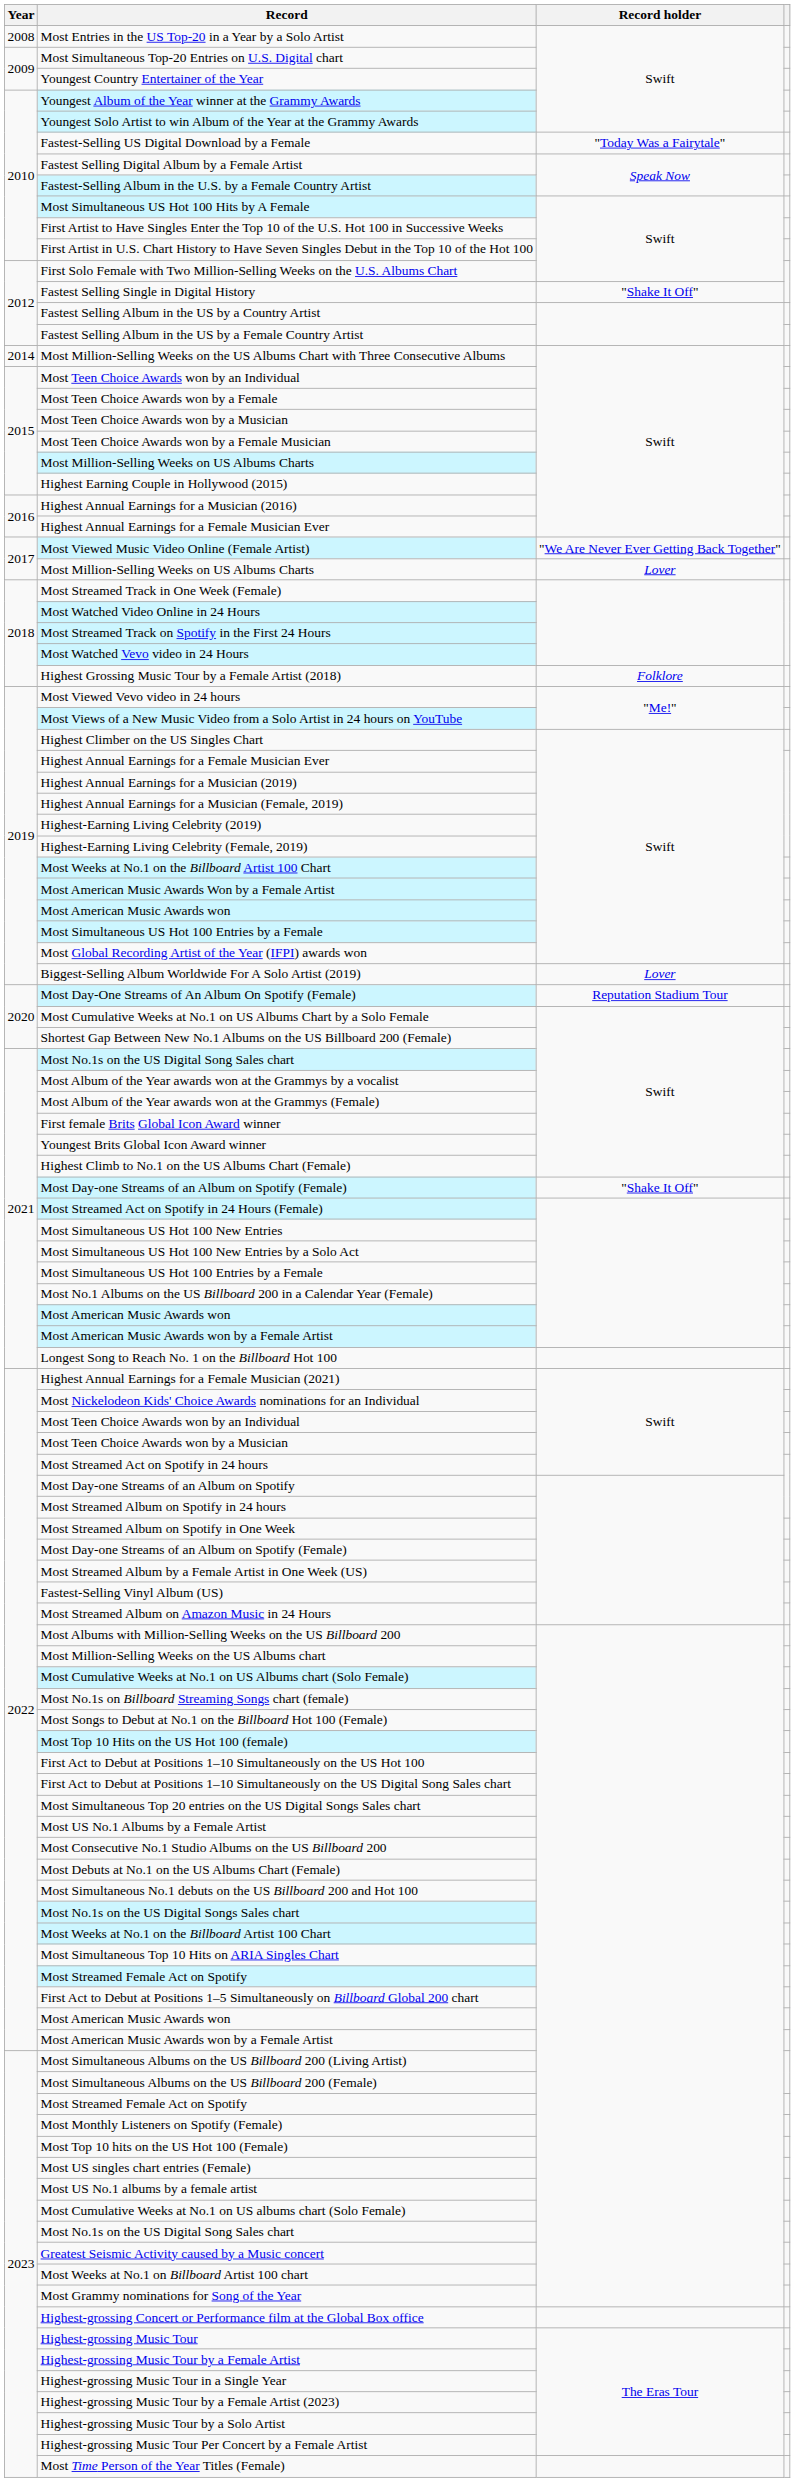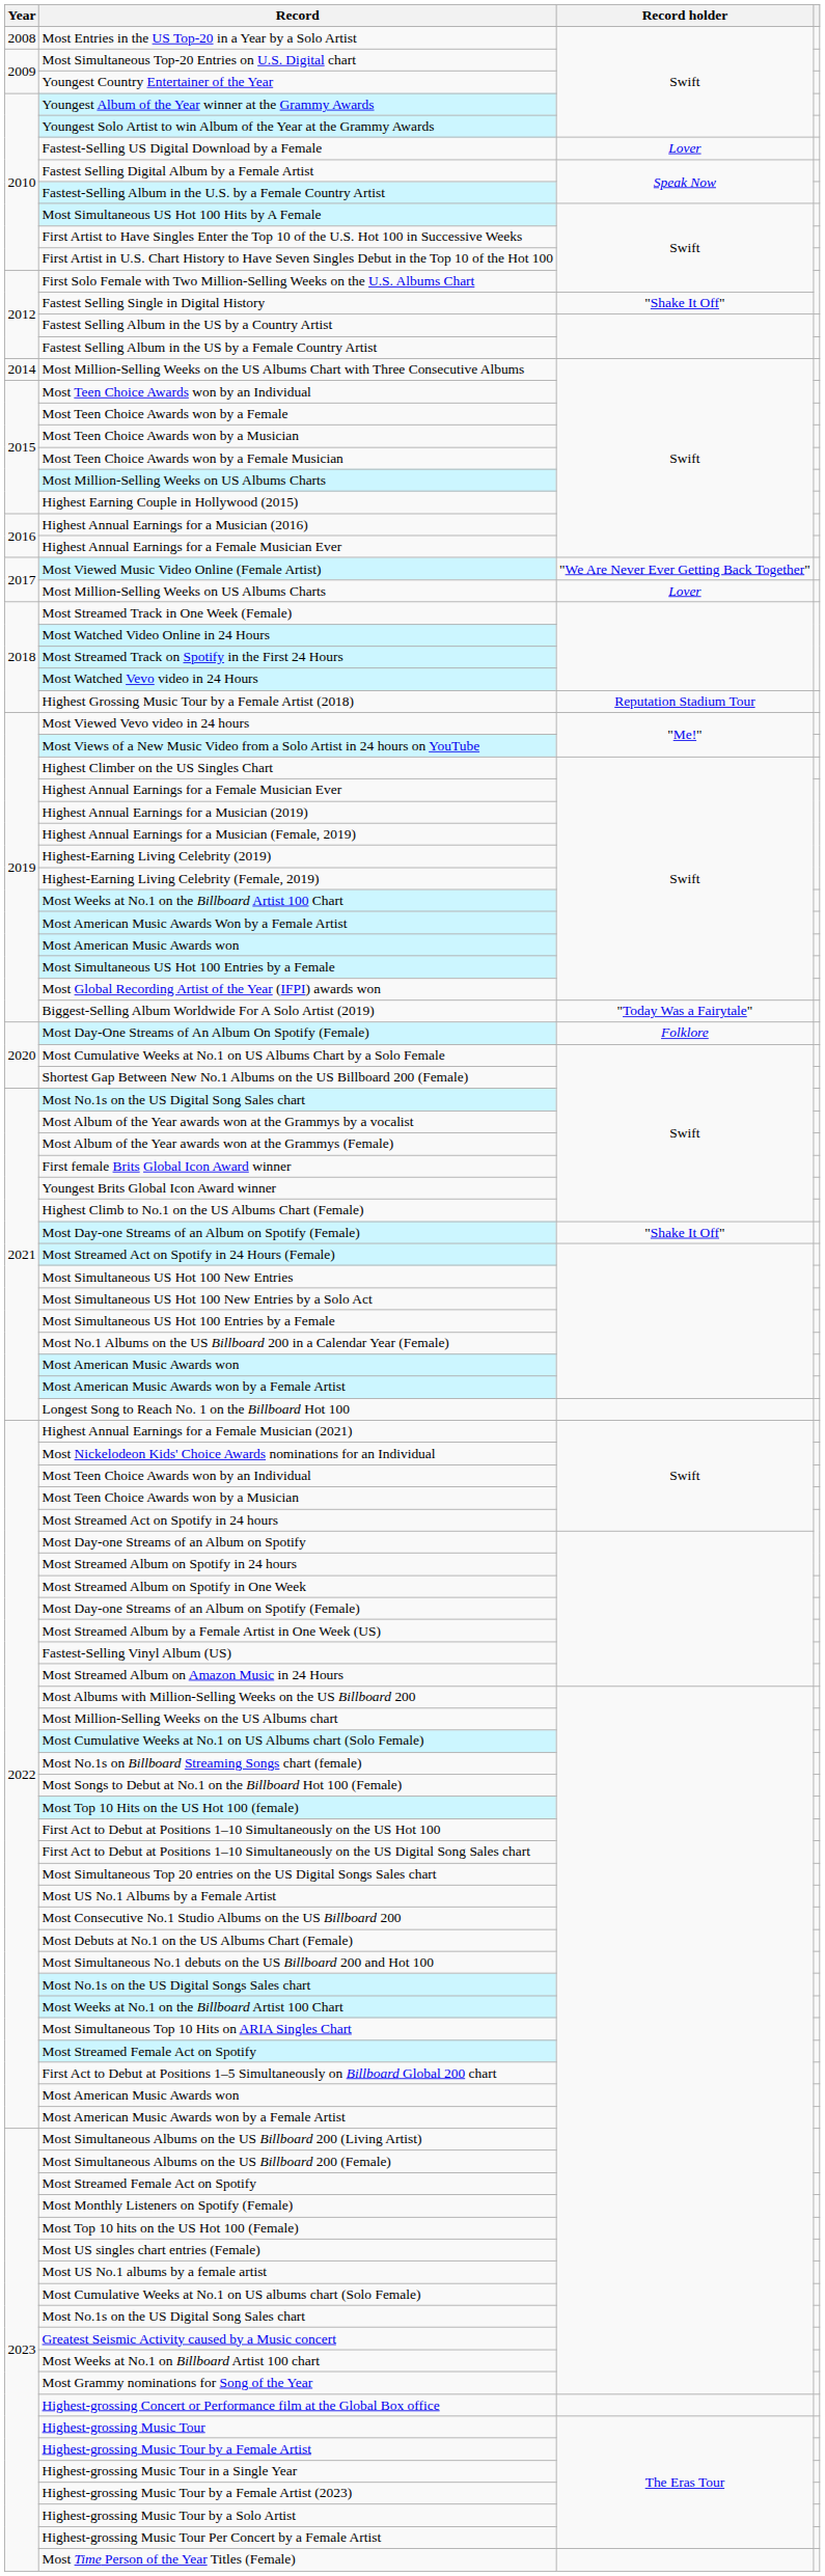Fastest-Selling US Digital Download by a Female | Record holder: "Today Was a Fairytale" -> Lover
Highest Grossing Music Tour by a Female Artist (2018) | Record holder: Folklore -> Reputation Stadium Tour
Biggest-Selling Album Worldwide For A Solo Artist (2019) | Record holder: Lover -> "Today Was a Fairytale"
Most Day-One Streams of An Album On Spotify (Female) | Record holder: Reputation Stadium Tour -> Folklore
